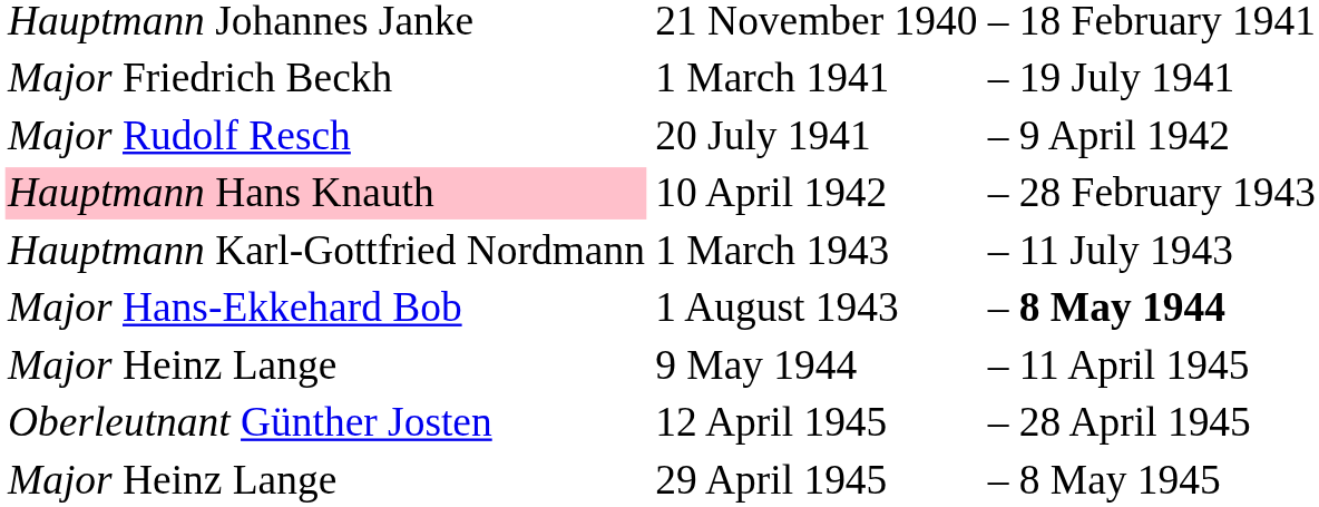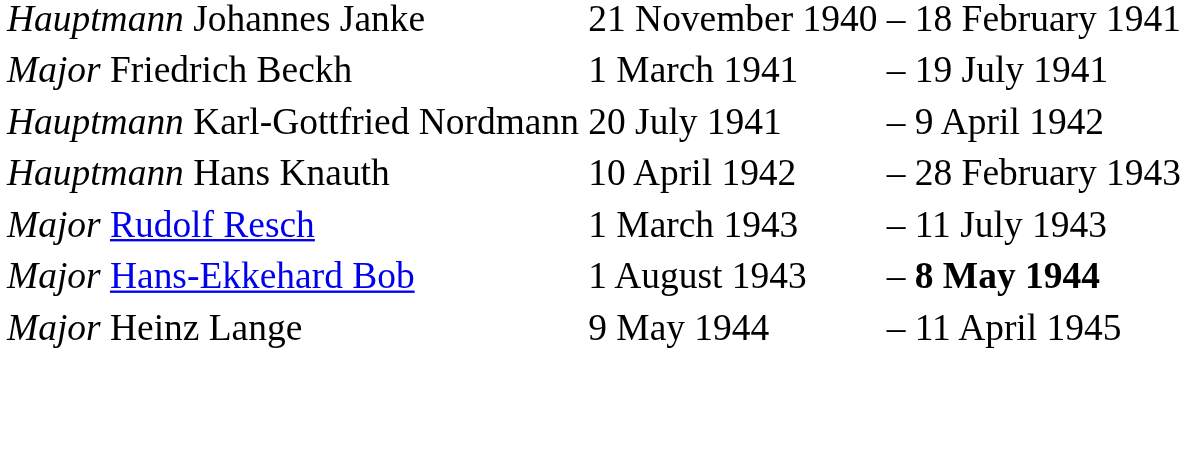20 July 1941 | column 1: Major Rudolf Resch -> Hauptmann Karl-Gottfried Nordmann
10 April 1942 | column 1: pink background -> no background
1 March 1943 | column 1: Hauptmann Karl-Gottfried Nordmann -> Major Rudolf Resch
- row: Oberleutnant Günther Josten | 12 April 1945 | – | 28 April 1945
- row: Major Heinz Lange | 29 April 1945 | – | 8 May 1945
